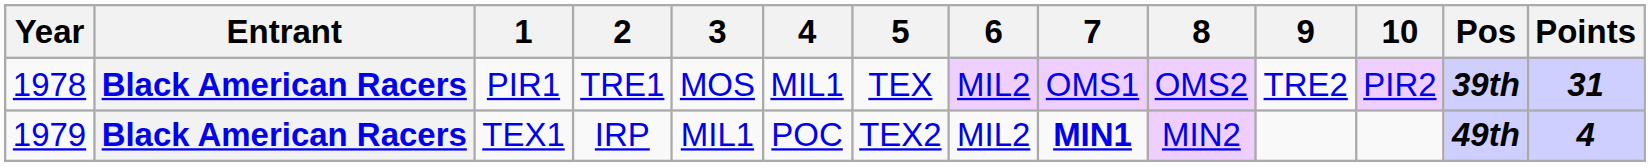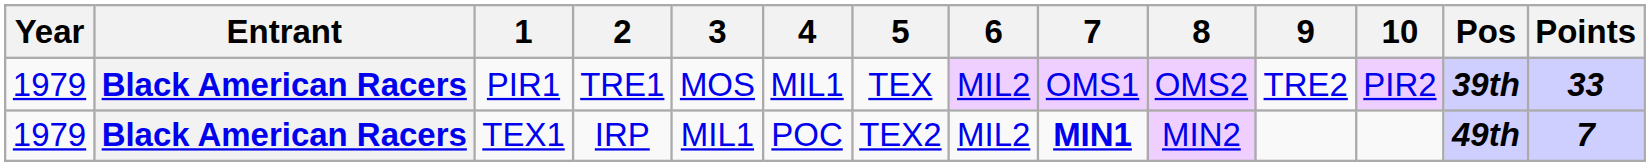PIR1 | Year: 1978 -> 1979
PIR1 | Points: 31 -> 33
TEX1 | Points: 4 -> 7
